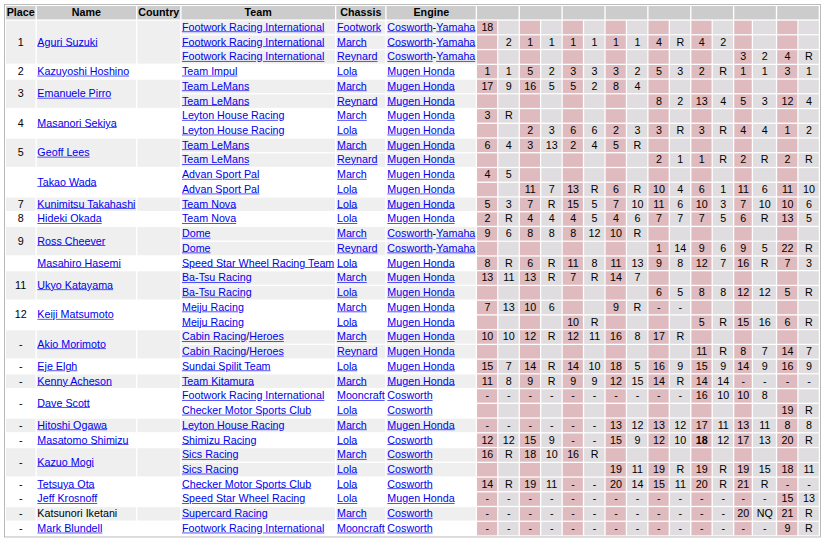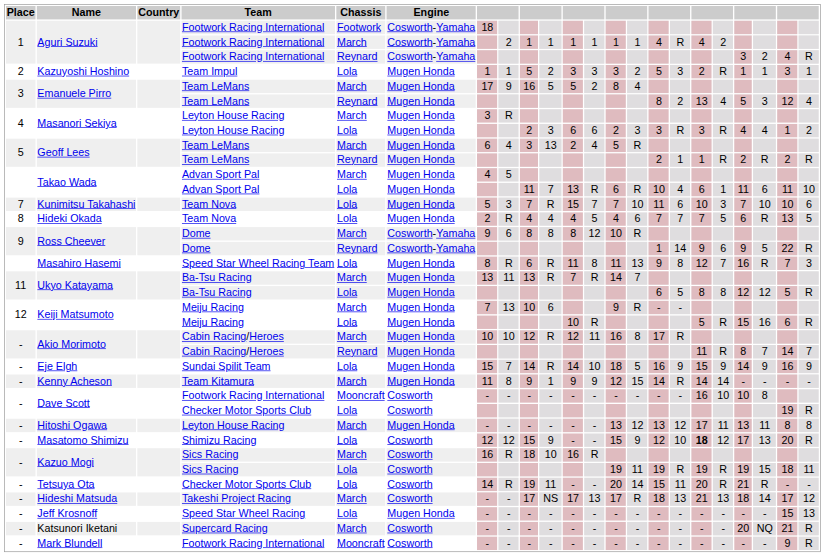Kunimitsu Takahashi | column 12: 5 -> 7
Kenny Acheson | column 10: R -> 1
+ row: - | Hideshi Matsuda | Takeshi Project Racing | March | Cosworth | - | - | 17 | NS | 17 | 13 | 17 | R | 18 | 13 | 21 | 13 | 18 | 14 | 17 | 12
